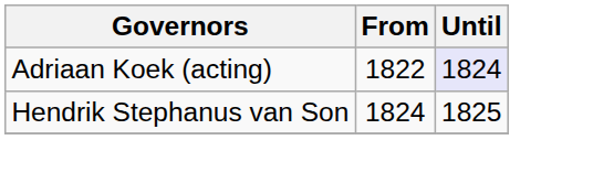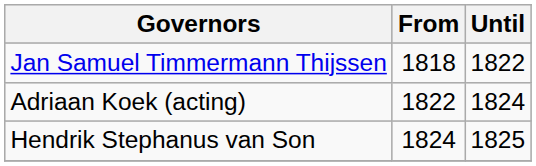+ row: Jan Samuel Timmermann Thijssen | 1818 | 1822
Adriaan Koek (acting) | Until: lavender background -> no background
